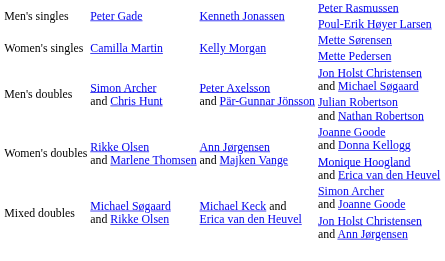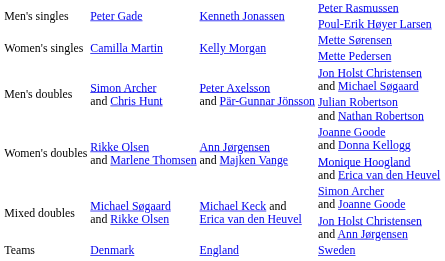+ row: Teams | Denmark | England | Sweden
